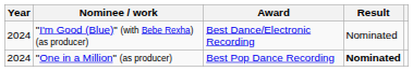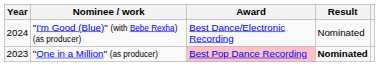"One in a Million" (as producer) | Year: 2024 -> 2023
"One in a Million" (as producer) | Award: no background -> pink background
